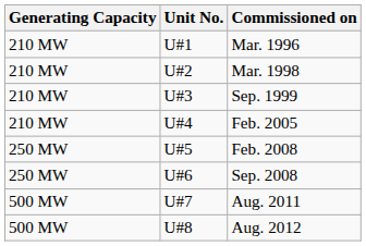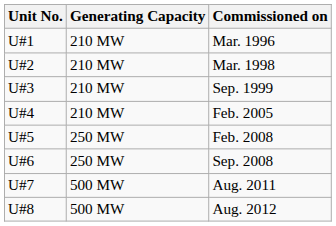columns swapped: Unit No. <-> Generating Capacity
